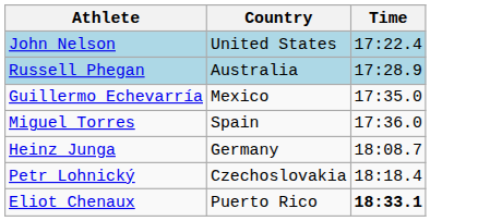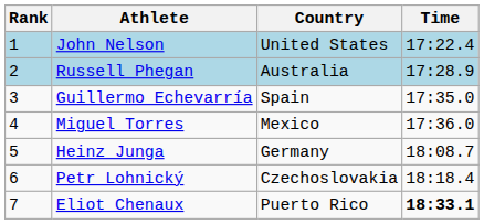+ column: Rank | 1 | 2 | 3 | 4 | 5 | 6 | 7
Guillermo Echevarría | Country: Mexico -> Spain
Miguel Torres | Country: Spain -> Mexico
